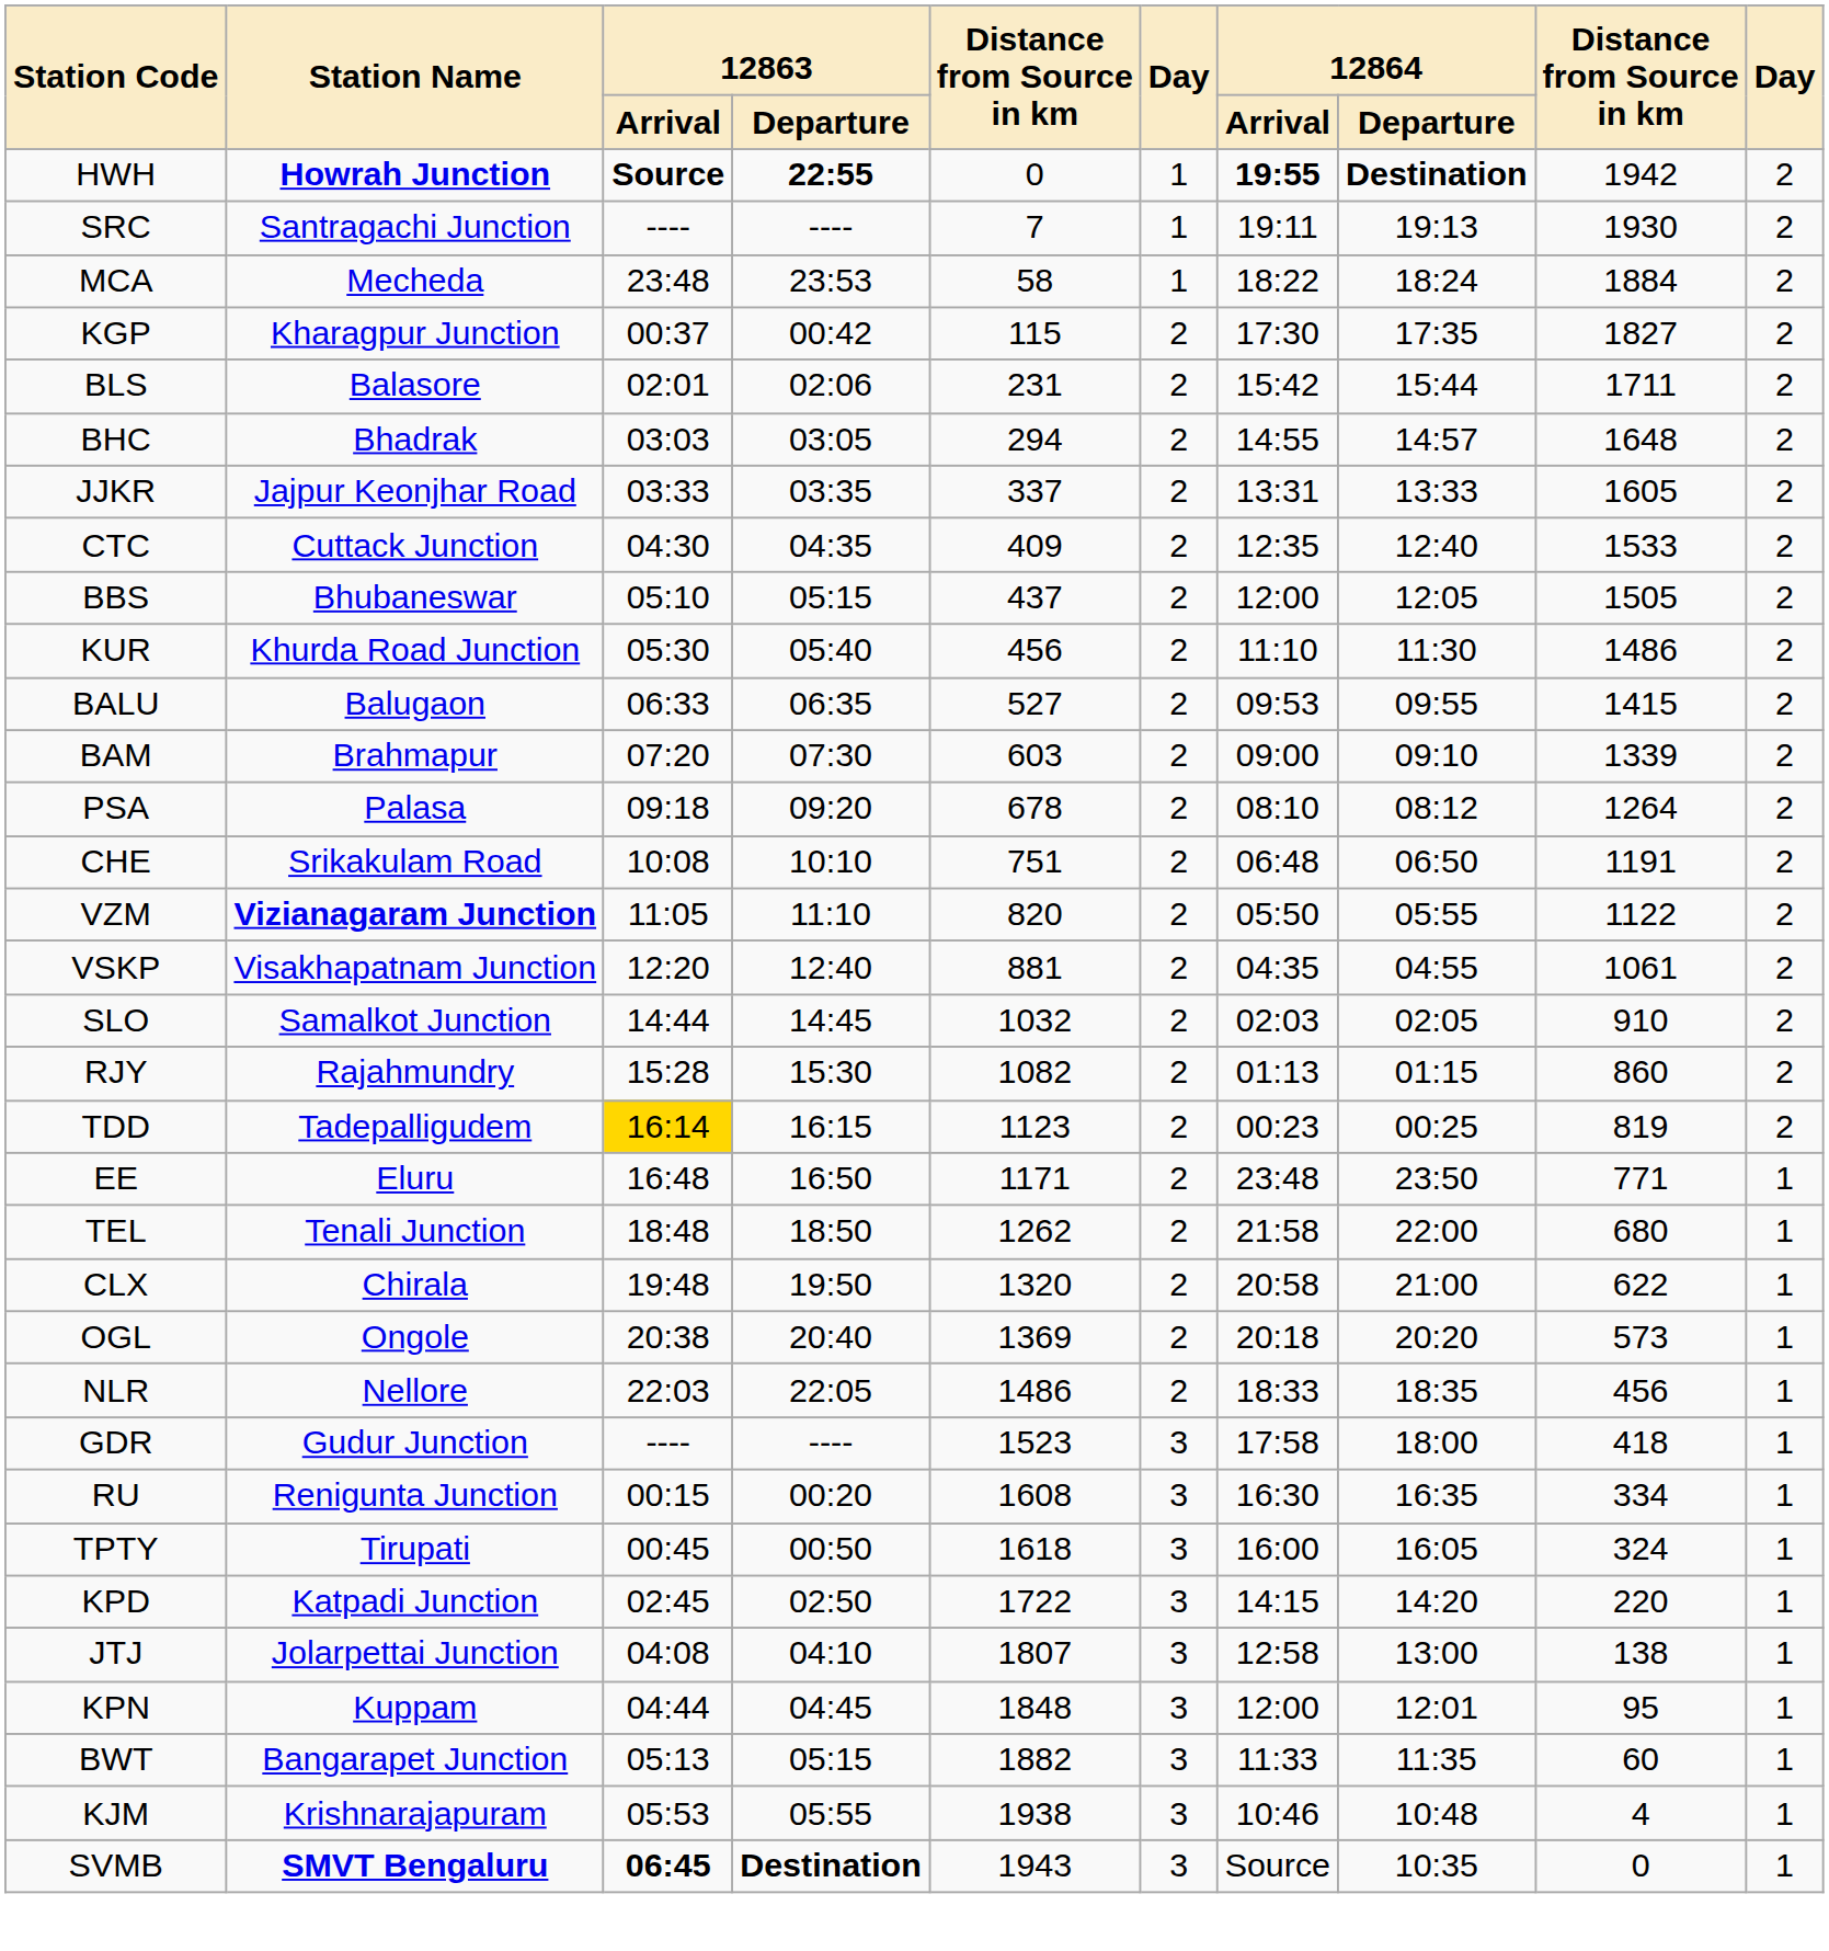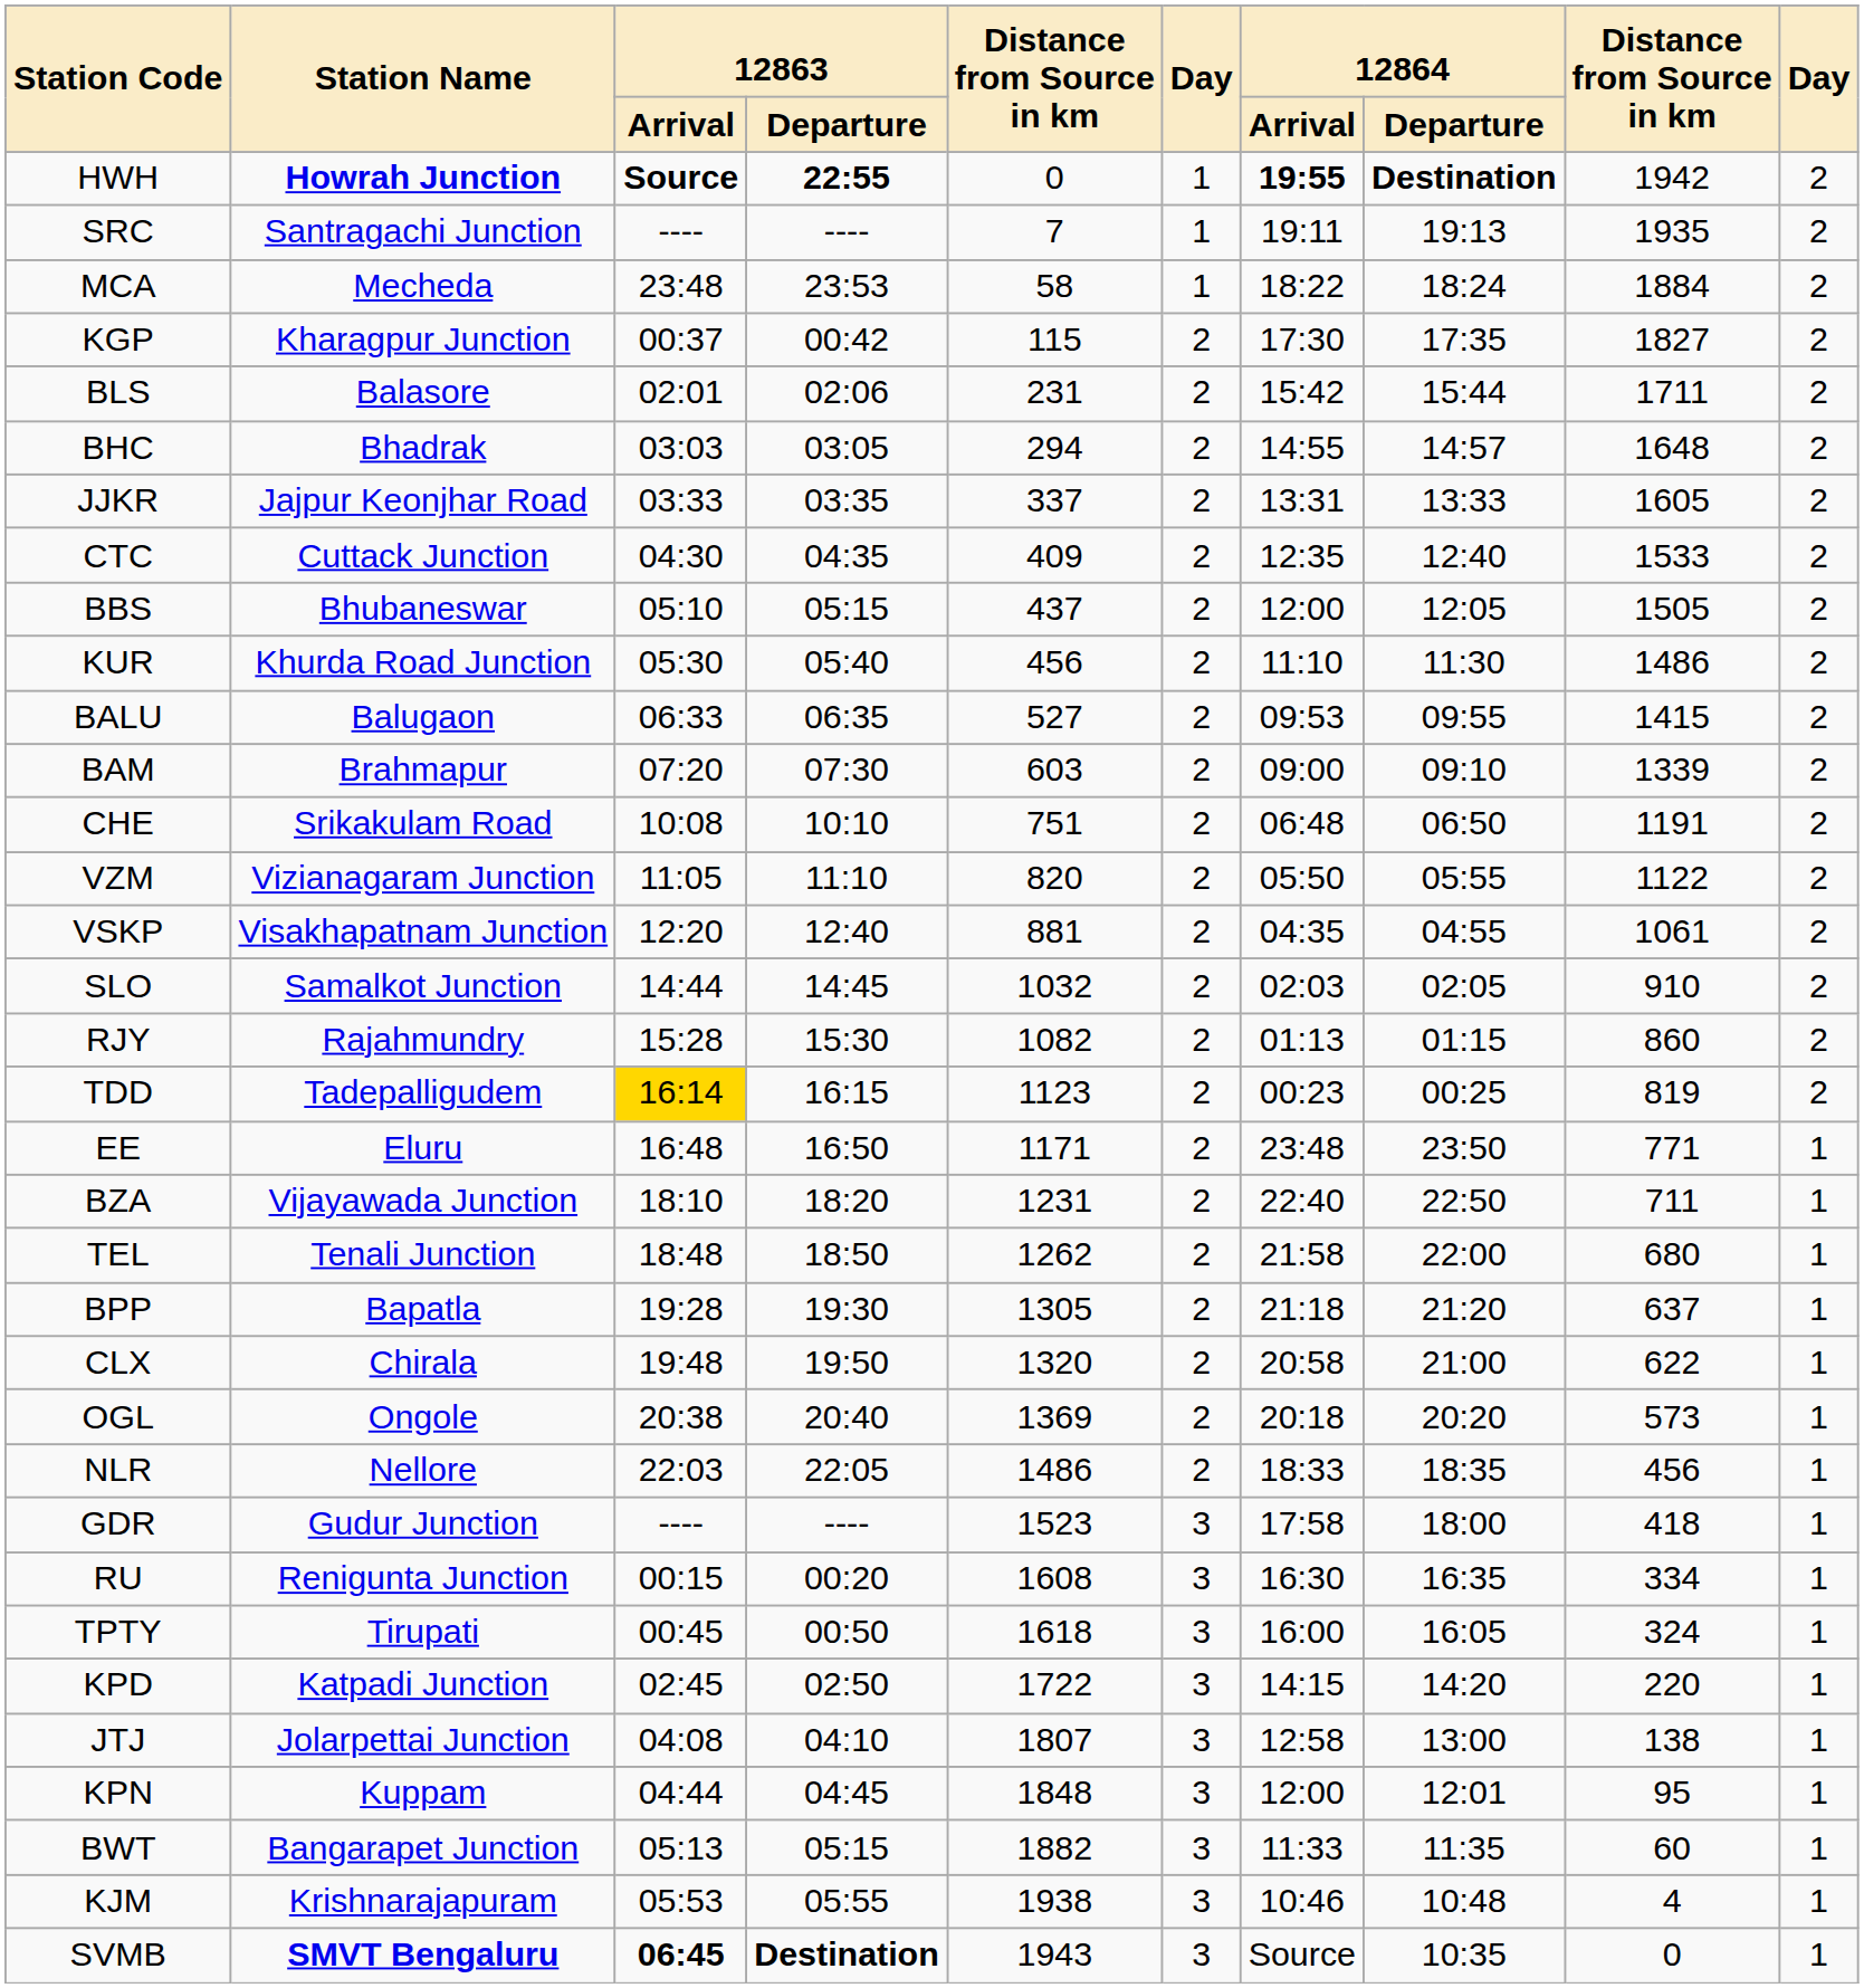SRC | column 9: 1930 -> 1935
- row: PSA | Palasa | 09:18 | 09:20 | 678 | 2 | 08:10 | 08:12 | 1264 | 2
VZM | Station Name: bold -> normal
+ row: BZA | Vijayawada Junction | 18:10 | 18:20 | 1231 | 2 | 22:40 | 22:50 | 711 | 1
+ row: BPP | Bapatla | 19:28 | 19:30 | 1305 | 2 | 21:18 | 21:20 | 637 | 1
